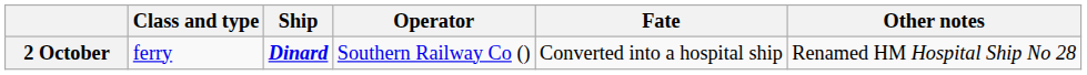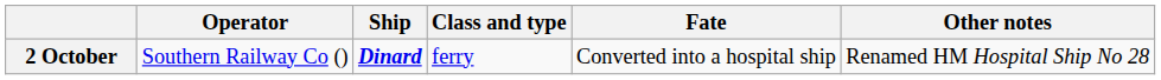columns swapped: Operator <-> Class and type
